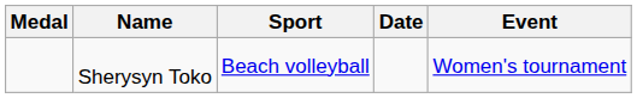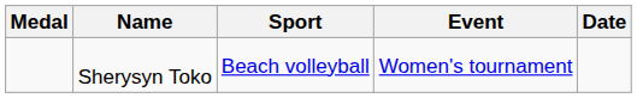columns swapped: Event <-> Date
